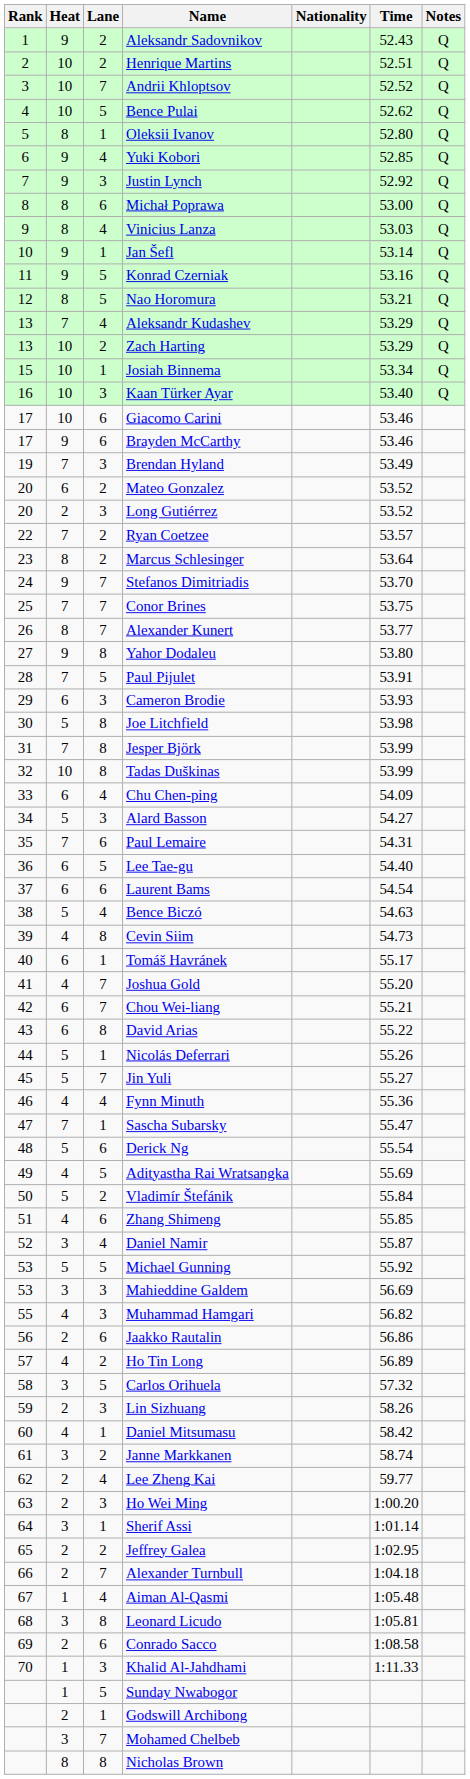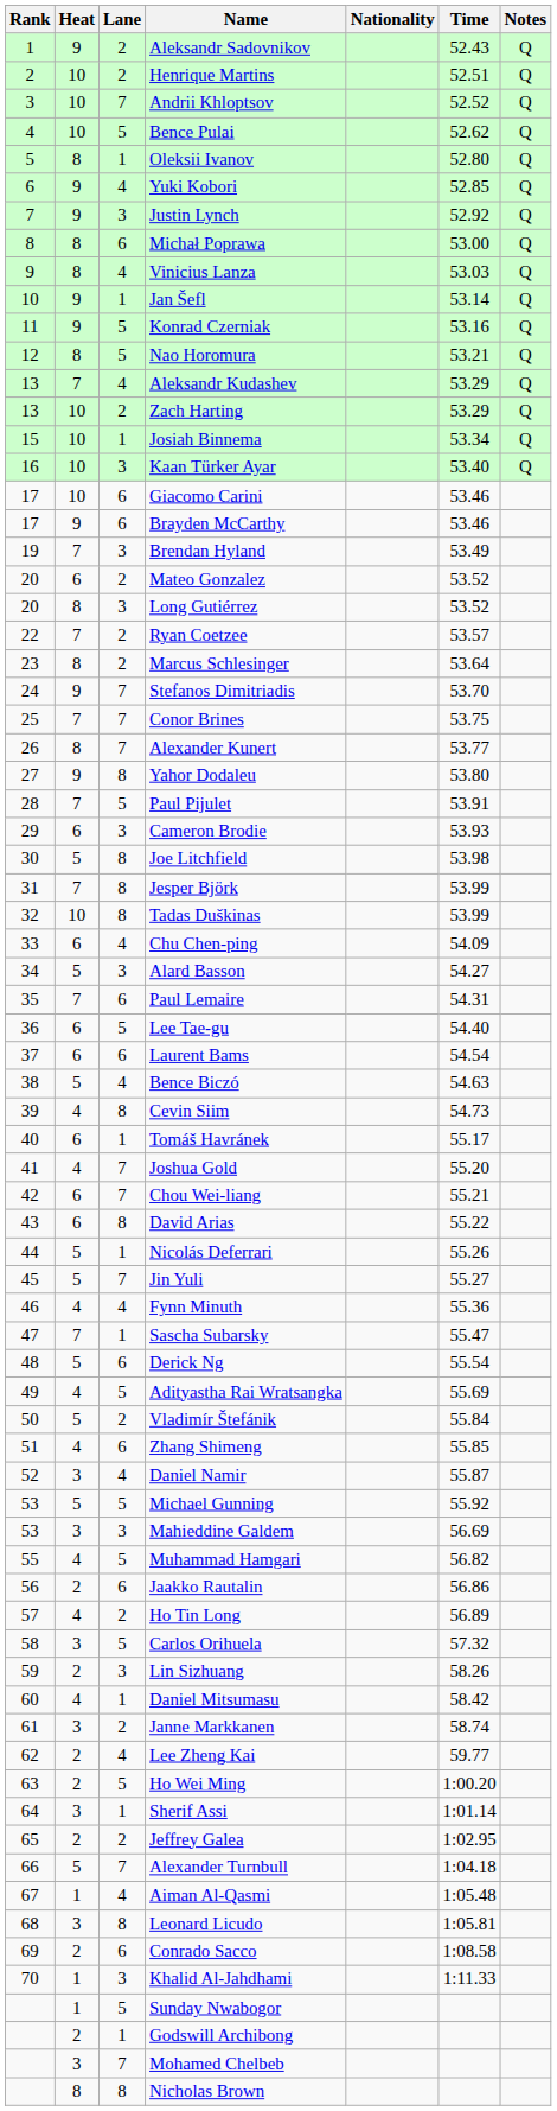Long Gutiérrez | Heat: 2 -> 8
Muhammad Hamgari | Lane: 3 -> 5
Ho Wei Ming | Lane: 3 -> 5
Alexander Turnbull | Heat: 2 -> 5
